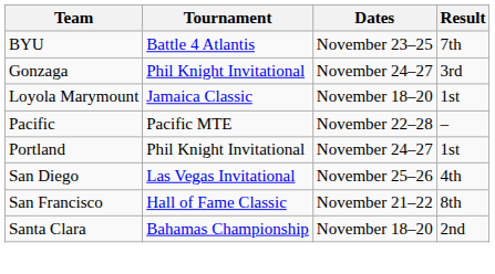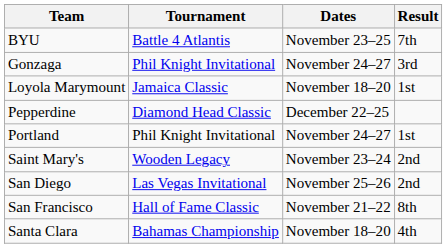- row: Pacific | Pacific MTE | November 22–28 | –
+ row: Pepperdine | Diamond Head Classic | December 22–25
+ row: Saint Mary's | Wooden Legacy | November 23–24 | 2nd
San Diego | Result: 4th -> 2nd
Santa Clara | Result: 2nd -> 4th
